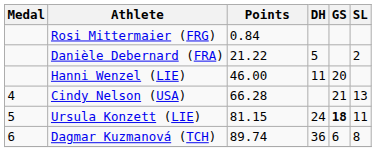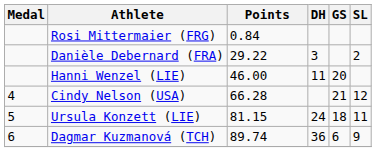Danièle Debernard (FRA) | Points: 21.22 -> 29.22
Danièle Debernard (FRA) | DH: 5 -> 3
Cindy Nelson (USA) | SL: 13 -> 12
Ursula Konzett (LIE) | GS: bold -> normal
Dagmar Kuzmanová (TCH) | SL: 8 -> 9
